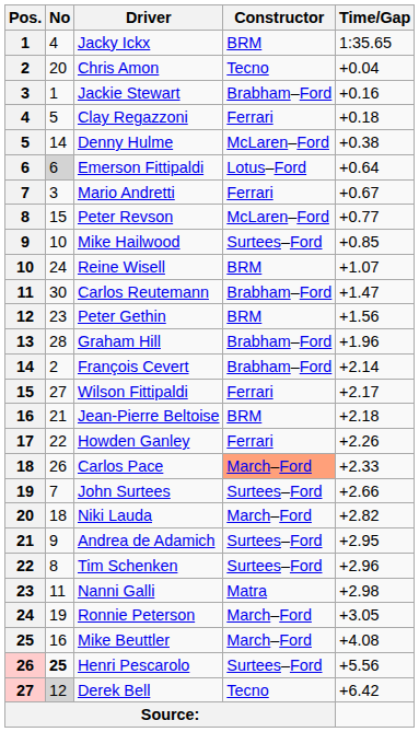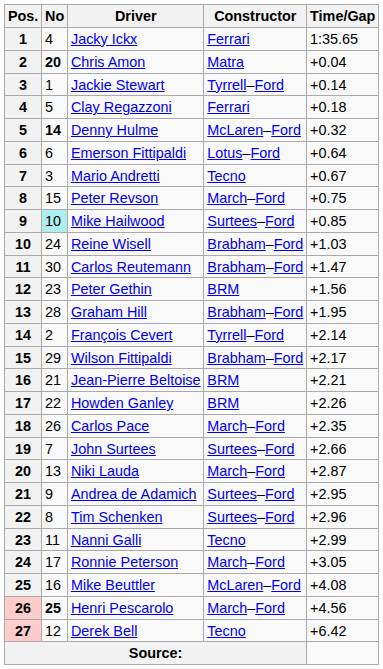Jacky Ickx | Constructor: BRM -> Ferrari
Chris Amon | No: normal -> bold
Chris Amon | Constructor: Tecno -> Matra
Jackie Stewart | Constructor: Brabham–Ford -> Tyrrell–Ford
Jackie Stewart | Time/Gap: +0.16 -> +0.14
Denny Hulme | No: normal -> bold
Denny Hulme | Time/Gap: +0.38 -> +0.32
Emerson Fittipaldi | No: lightgrey background -> no background
Mario Andretti | Constructor: Ferrari -> Tecno
Peter Revson | Constructor: McLaren–Ford -> March–Ford
Peter Revson | Time/Gap: +0.77 -> +0.75
Mike Hailwood | No: no background -> paleturquoise background
Reine Wisell | Constructor: BRM -> Brabham–Ford
Reine Wisell | Time/Gap: +1.07 -> +1.03
Graham Hill | Time/Gap: +1.96 -> +1.95
François Cevert | Constructor: Brabham–Ford -> Tyrrell–Ford
Wilson Fittipaldi | No: 27 -> 29
Wilson Fittipaldi | Constructor: Ferrari -> Brabham–Ford
Jean-Pierre Beltoise | Time/Gap: +2.18 -> +2.21
Howden Ganley | Constructor: Ferrari -> BRM
Carlos Pace | Constructor: lightsalmon background -> no background
Carlos Pace | Time/Gap: +2.33 -> +2.35
Niki Lauda | No: 18 -> 13
Niki Lauda | Time/Gap: +2.82 -> +2.87
Nanni Galli | Constructor: Matra -> Tecno
Nanni Galli | Time/Gap: +2.98 -> +2.99
Ronnie Peterson | No: 19 -> 17
Mike Beuttler | Constructor: March–Ford -> McLaren–Ford
Henri Pescarolo | Constructor: Surtees–Ford -> March–Ford
Henri Pescarolo | Time/Gap: +5.56 -> +4.56
Derek Bell | No: lightgrey background -> no background
